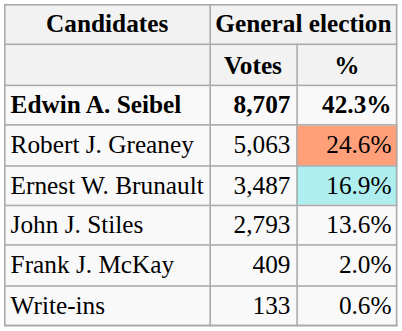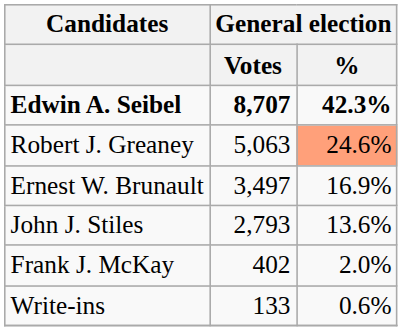Ernest W. Brunault | General election / Votes: 3,487 -> 3,497
Ernest W. Brunault | General election / %: paleturquoise background -> no background
Frank J. McKay | General election / Votes: 409 -> 402
